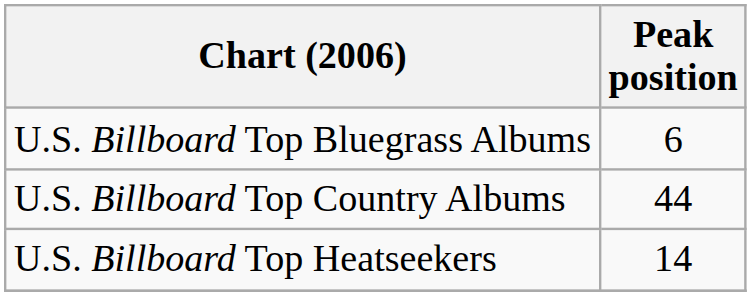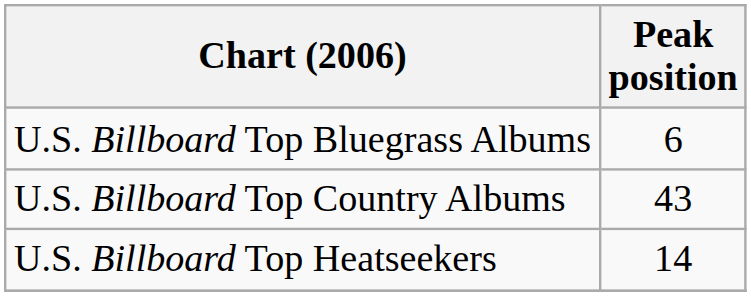U.S. Billboard Top Country Albums | Peak position: 44 -> 43
